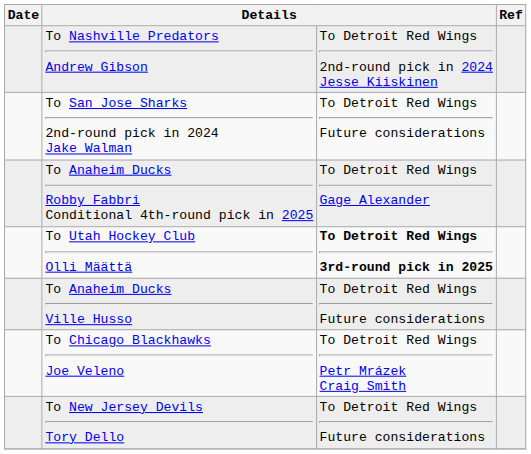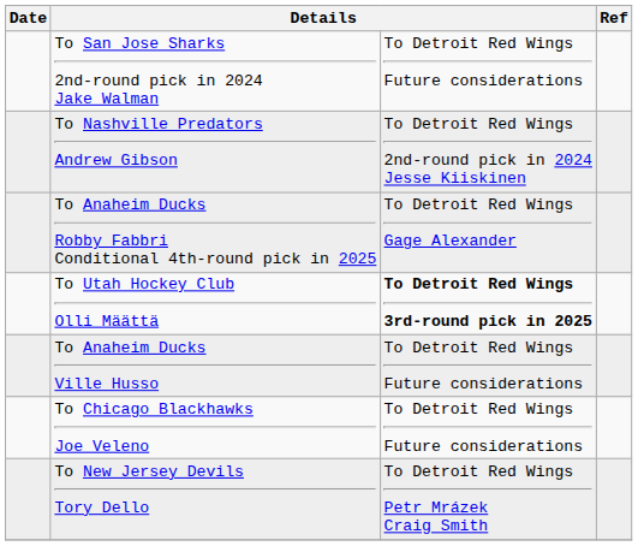rows swapped: To Nashville Predators Andrew Gibson <-> To San Jose Sharks 2nd-round pick in 2024 Jake Walman
To Chicago Blackhawks Joe Veleno | column 3: To Detroit Red Wings Petr Mrázek Craig Smith -> To Detroit Red Wings Future considerations
To New Jersey Devils Tory Dello | column 3: To Detroit Red Wings Future considerations -> To Detroit Red Wings Petr Mrázek Craig Smith
